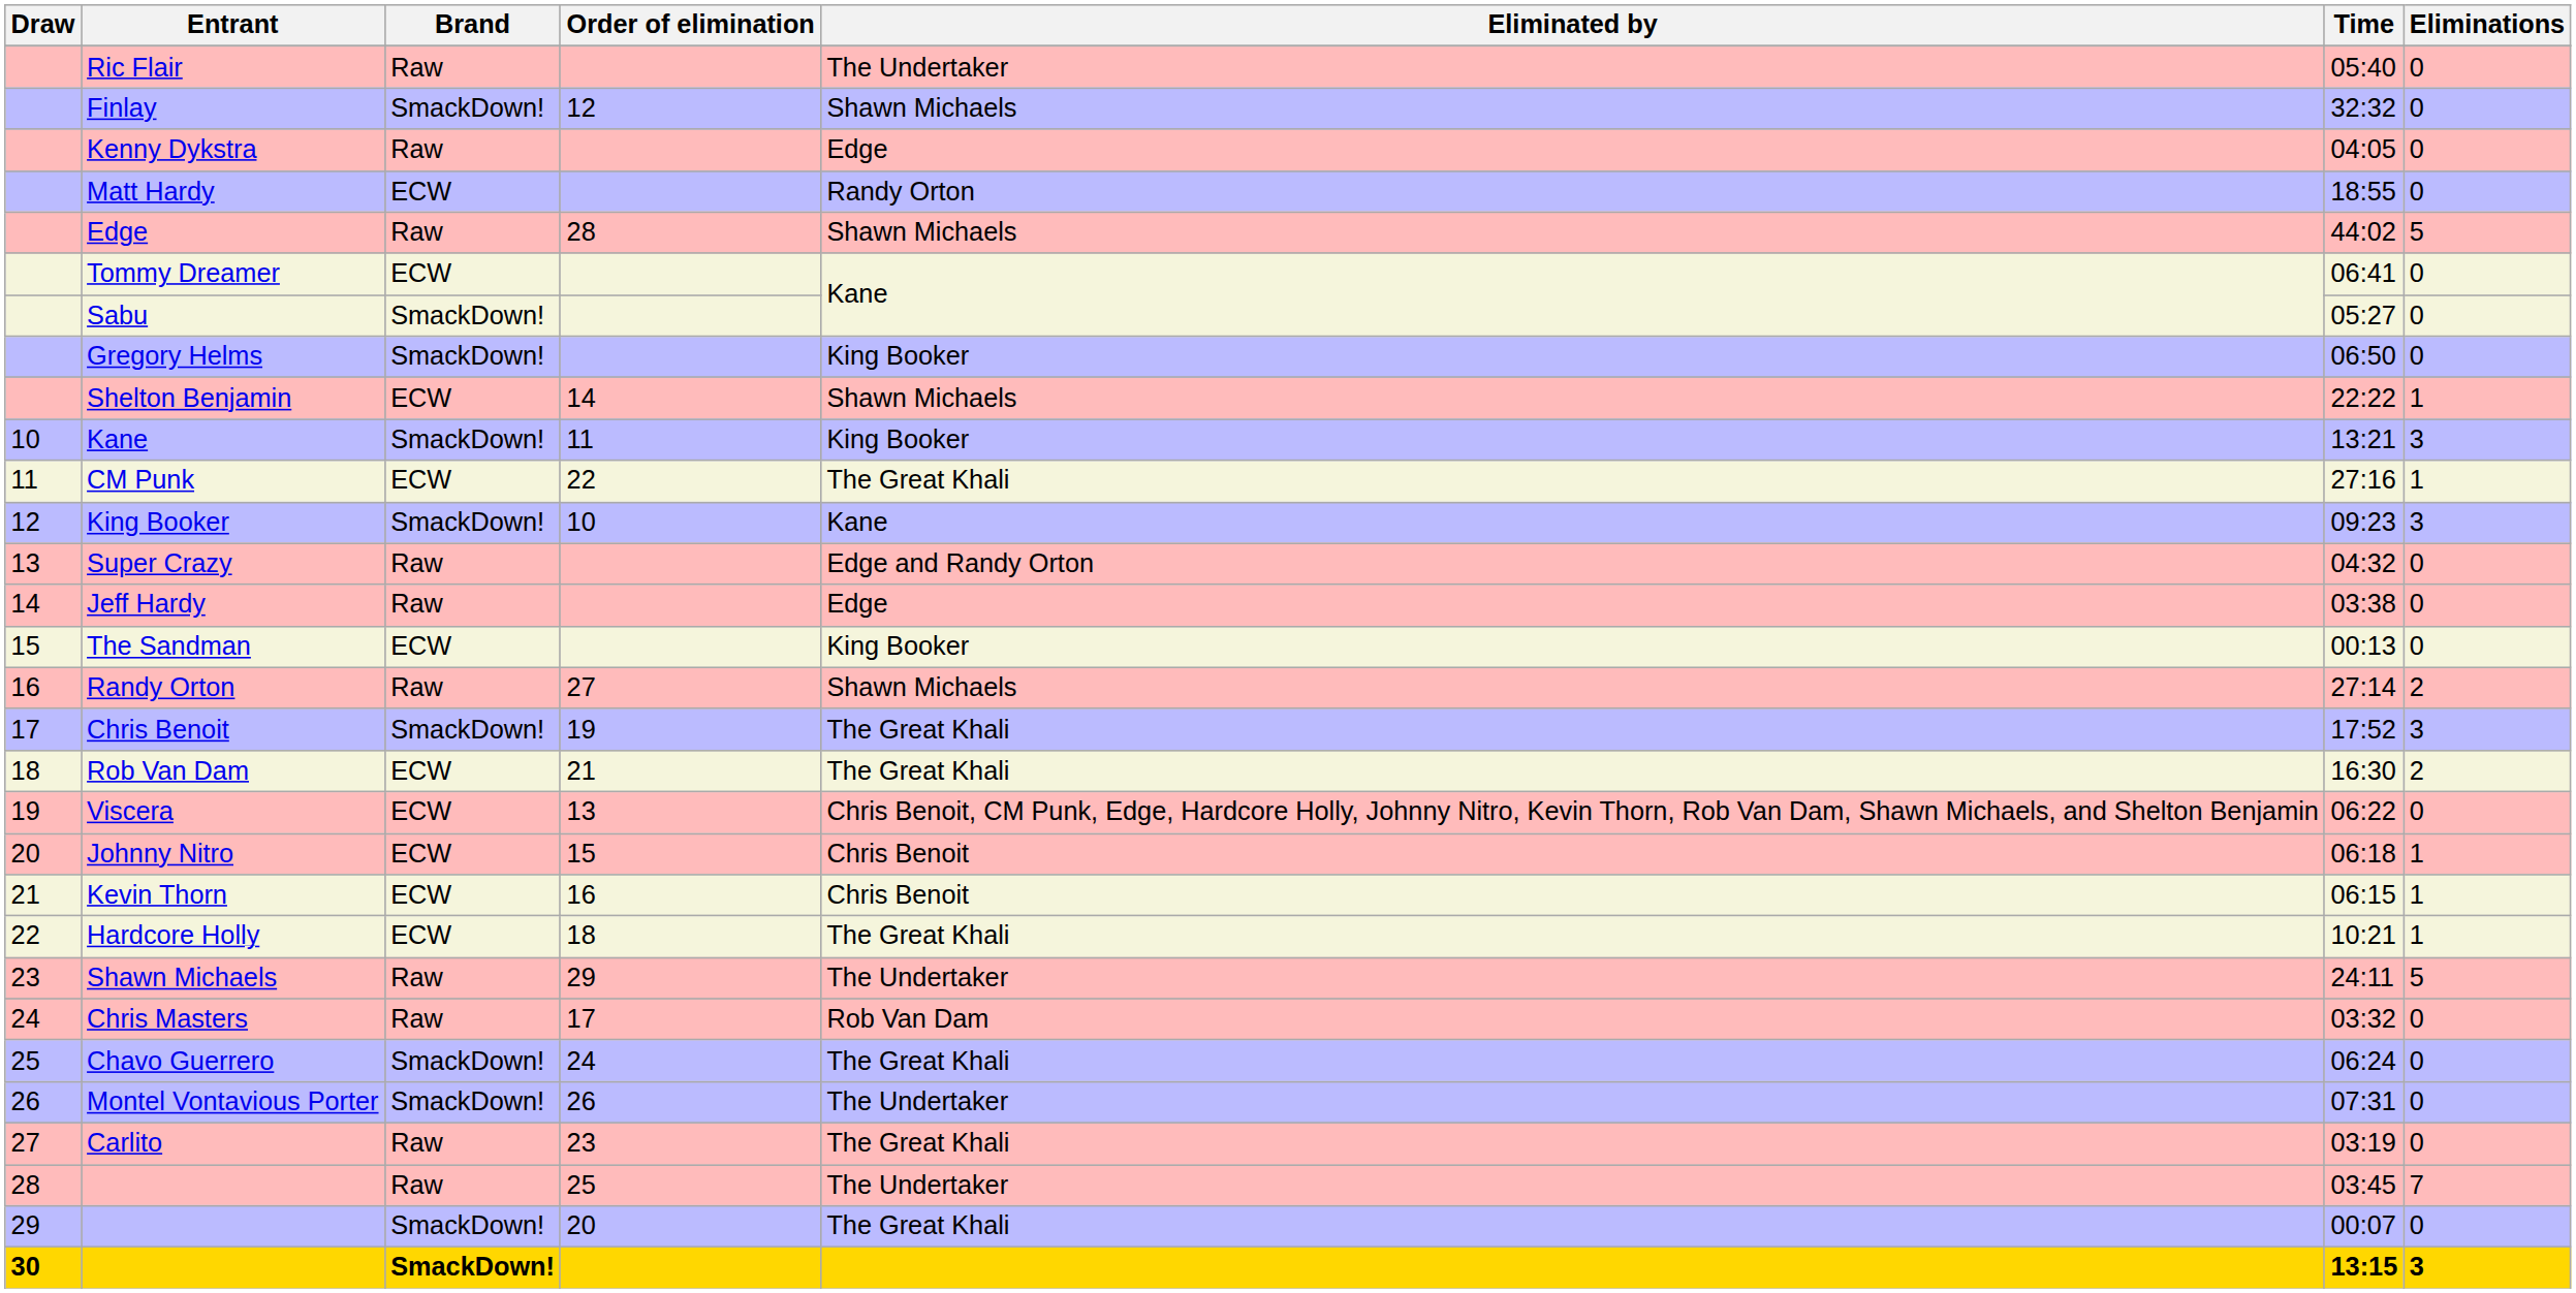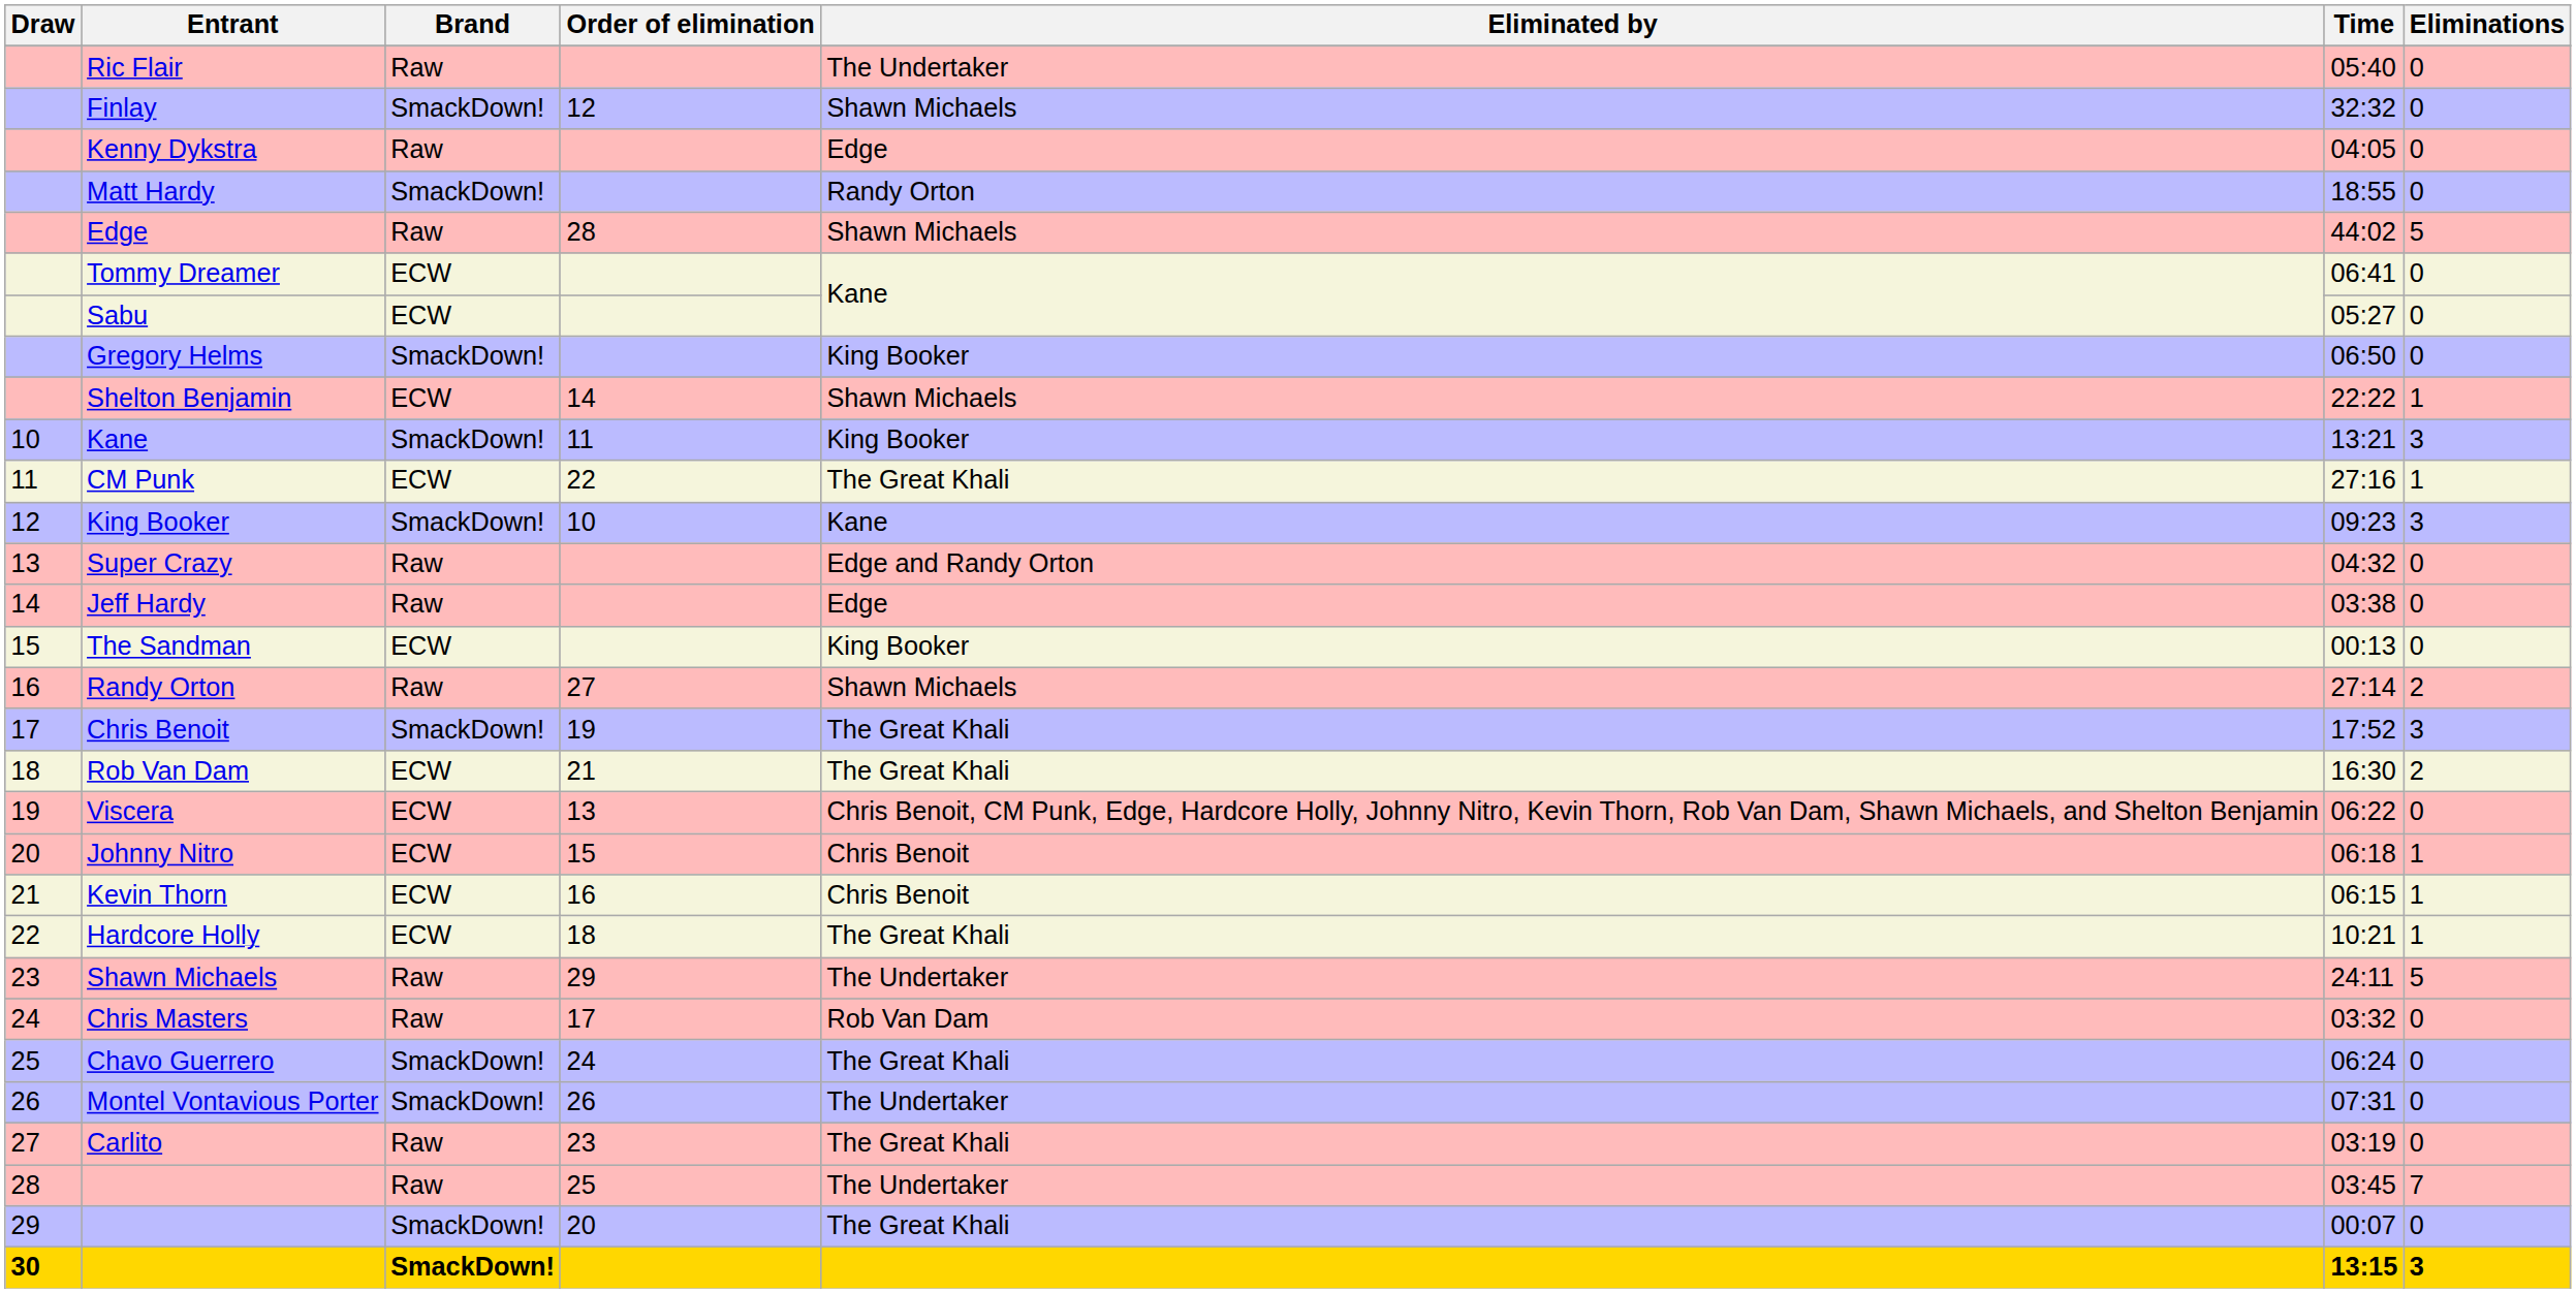Matt Hardy | Brand: ECW -> SmackDown!
Sabu | Brand: SmackDown! -> ECW
